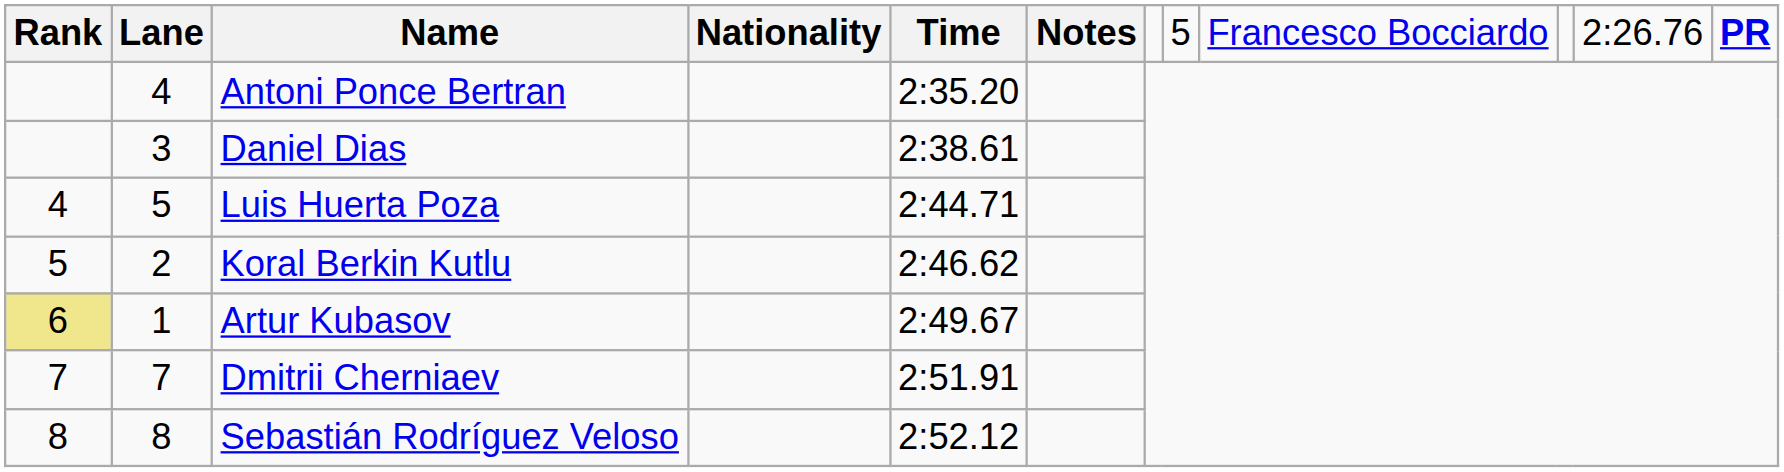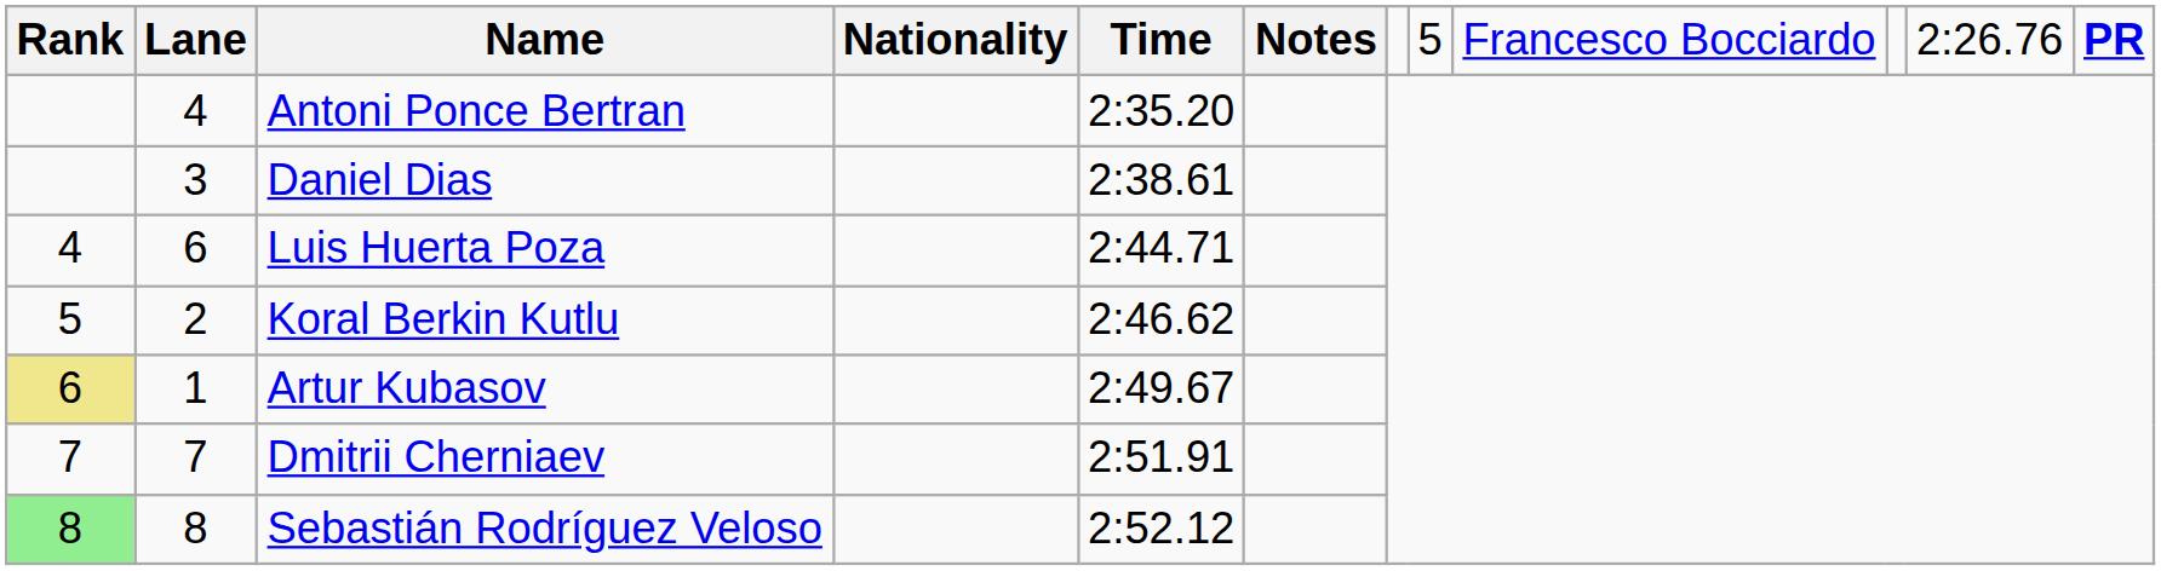Luis Huerta Poza | column 2: 5 -> 6
Sebastián Rodríguez Veloso | column 1: no background -> lightgreen background
